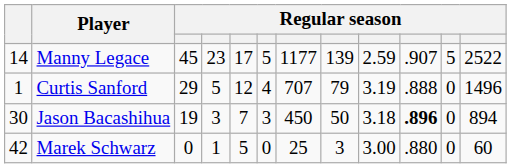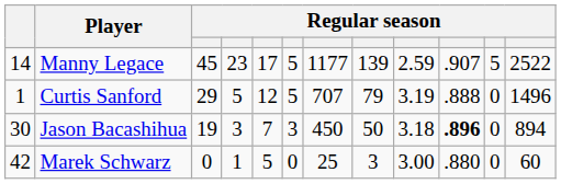Curtis Sanford | column 6: 4 -> 5
